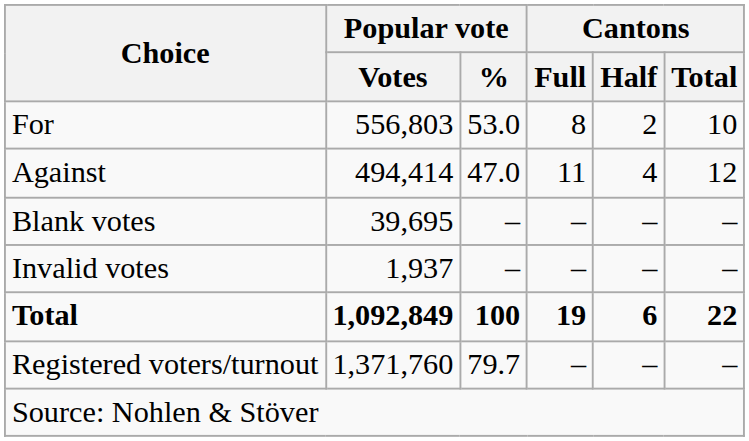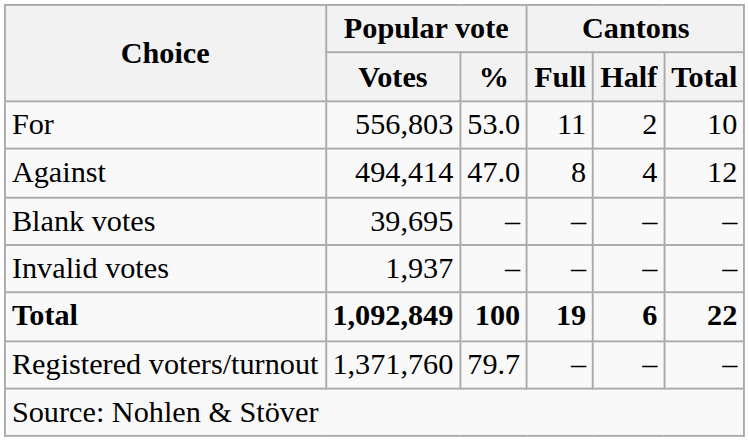For | Cantons / Full: 8 -> 11
Against | Cantons / Full: 11 -> 8
